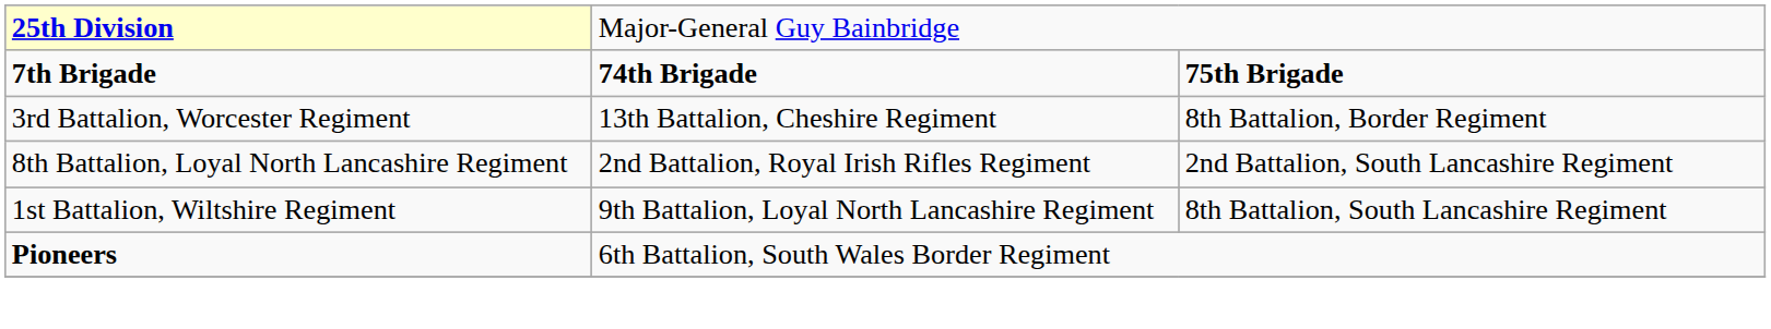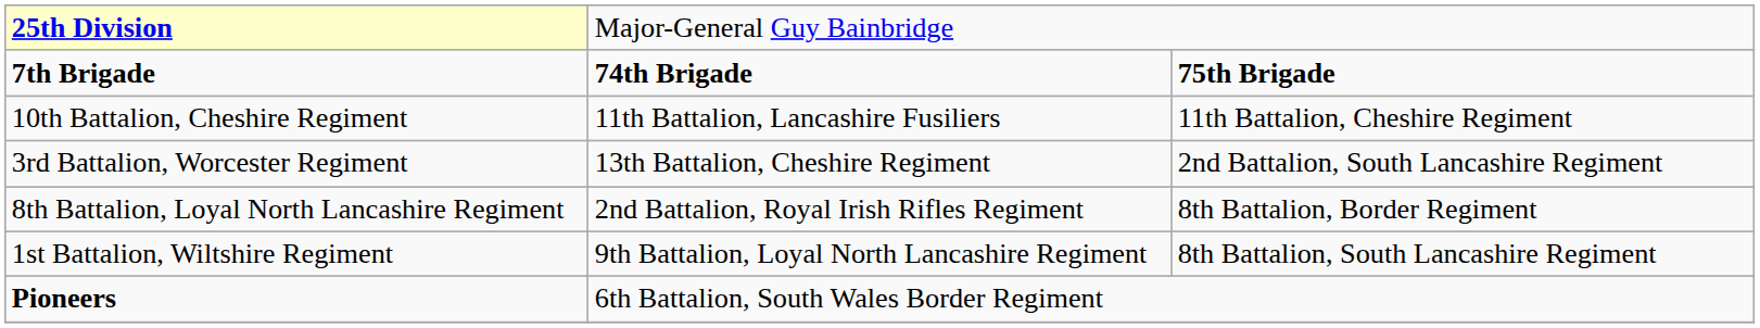+ row: 10th Battalion, Cheshire Regiment | 11th Battalion, Lancashire Fusiliers | 11th Battalion, Cheshire Regiment
3rd Battalion, Worcester Regiment | column 3: 8th Battalion, Border Regiment -> 2nd Battalion, South Lancashire Regiment
8th Battalion, Loyal North Lancashire Regiment | column 3: 2nd Battalion, South Lancashire Regiment -> 8th Battalion, Border Regiment
